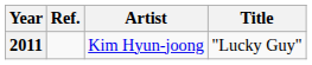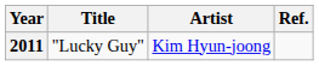columns swapped: Title <-> Ref.
